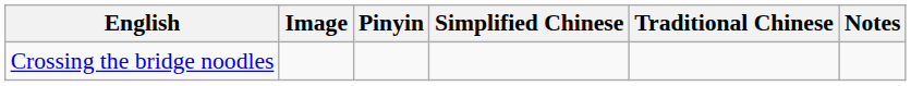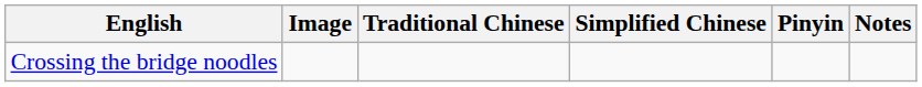columns swapped: Traditional Chinese <-> Pinyin
